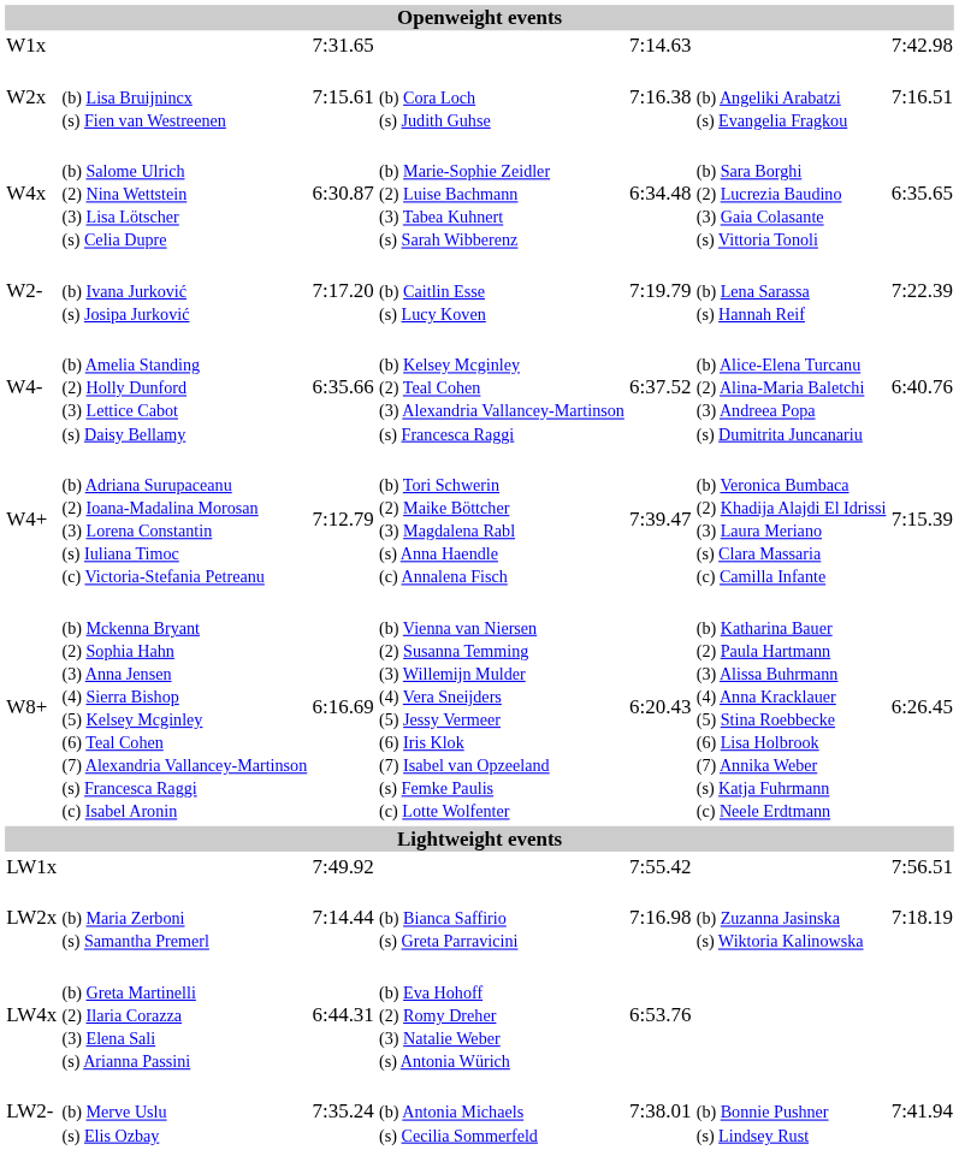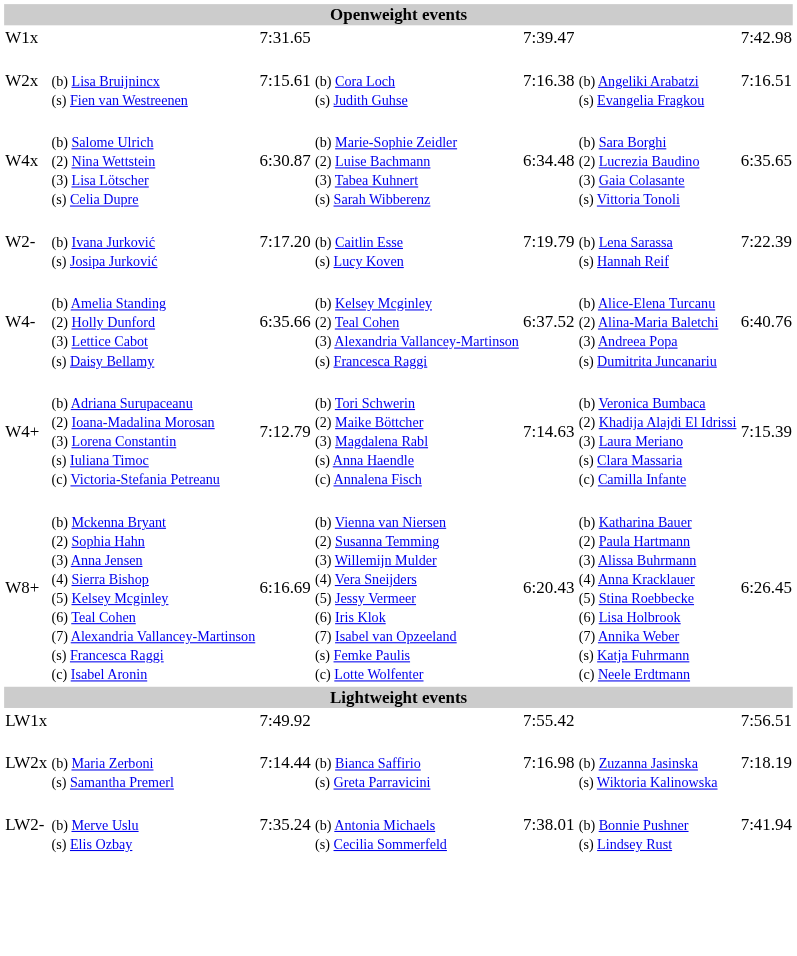W1x | column 5: 7:14.63 -> 7:39.47
W4+ | column 5: 7:39.47 -> 7:14.63
- row: LW4x | (b) Greta Martinelli (2) Ilaria Corazza (3) Elena Sali (s) Arianna Passini | 6:44.31 | (b) Eva Hohoff (2) Romy Dreher (3) Natalie Weber (s) Antonia Würich | 6:53.76
